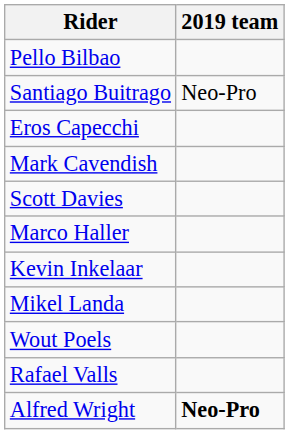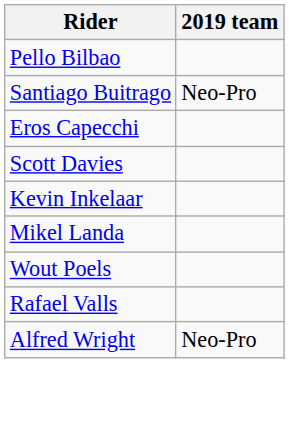- row: Mark Cavendish
- row: Marco Haller
Alfred Wright | 2019 team: bold -> normal
